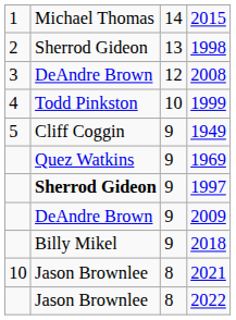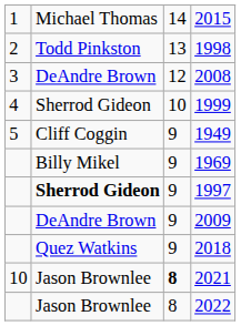1998 | column 2: Sherrod Gideon -> Todd Pinkston
1999 | column 2: Todd Pinkston -> Sherrod Gideon
1969 | column 2: Quez Watkins -> Billy Mikel
2018 | column 2: Billy Mikel -> Quez Watkins
2021 | column 3: normal -> bold
